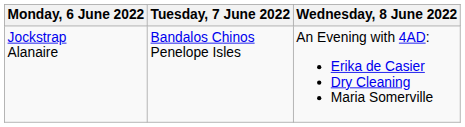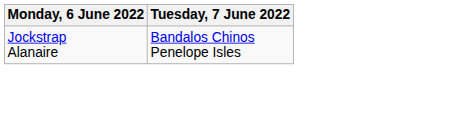- column: Wednesday, 8 June 2022 | An Evening with 4AD: Erika de Casier Dry Cleaning Maria Somerville
